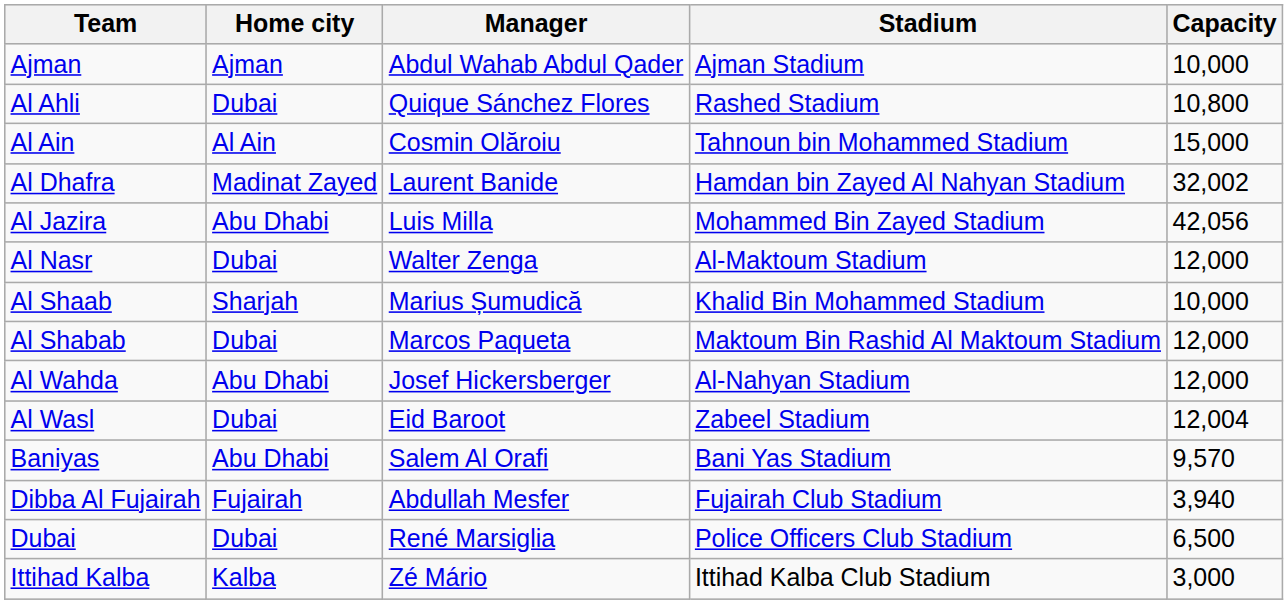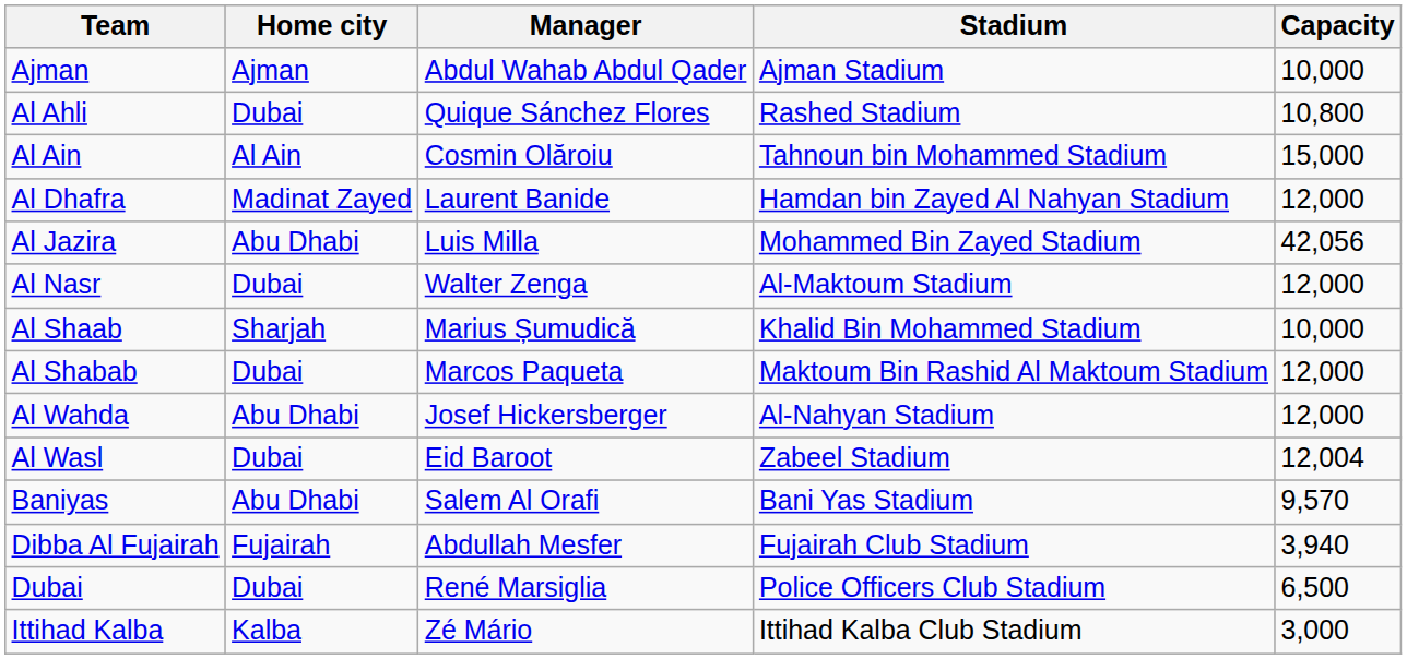Al Dhafra | Capacity: 32,002 -> 12,000
